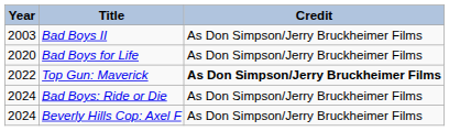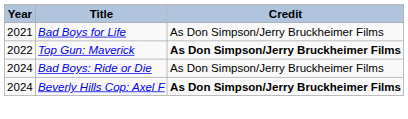- row: 2003 | Bad Boys II | As Don Simpson/Jerry Bruckheimer Films
Bad Boys for Life | Year: 2020 -> 2021
Beverly Hills Cop: Axel F | Credit: normal -> bold
